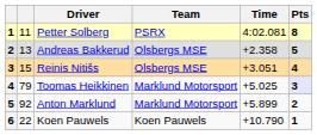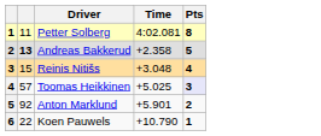- column: Team | PSRX | Olsbergs MSE | Olsbergs MSE | Marklund Motorsport | Marklund Motorsport | Koen Pauwels
Andreas Bakkerud | column 2: normal -> bold
Reinis Nitišs | Time: +3.051 -> +3.048
Toomas Heikkinen | column 2: 79 -> 57
Anton Marklund | Time: +5.899 -> +5.901
